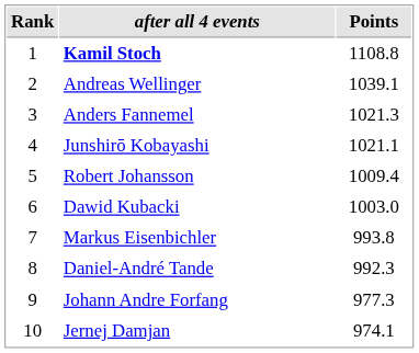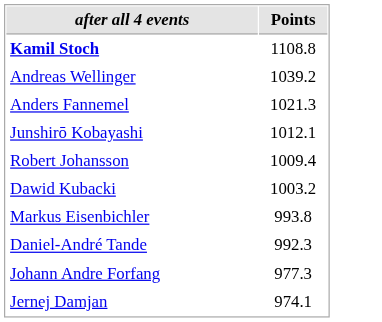- column: Rank | 1 | 2 | 3 | 4 | 5 | 6 | 7 | 8 | 9 | 10
Andreas Wellinger | Points: 1039.1 -> 1039.2
Junshirō Kobayashi | Points: 1021.1 -> 1012.1
Dawid Kubacki | Points: 1003.0 -> 1003.2
